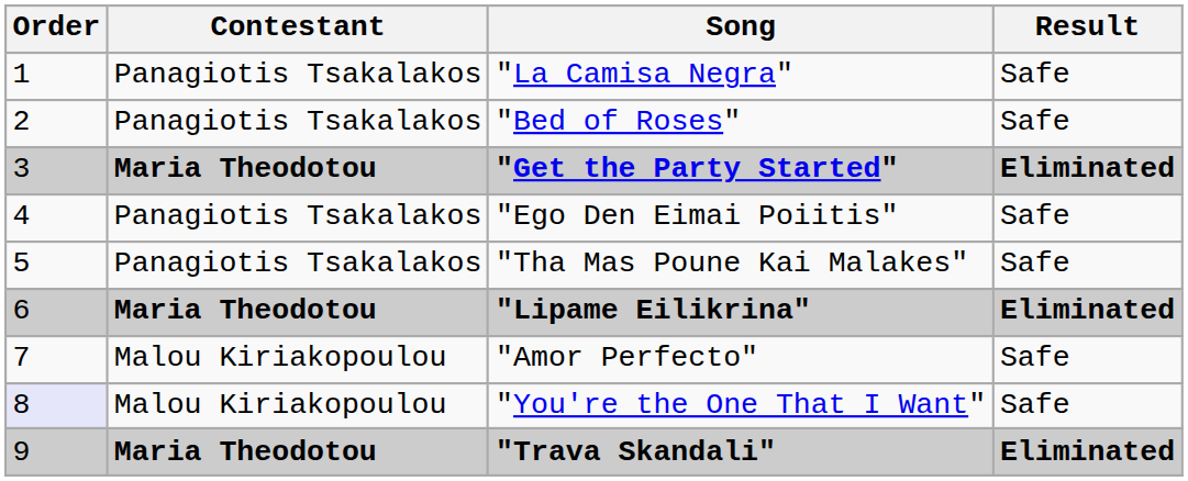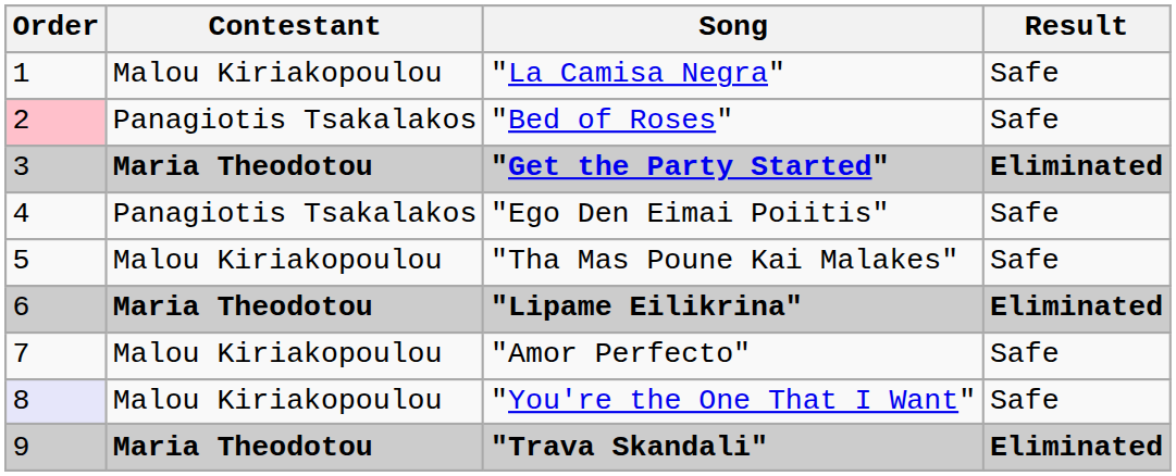"La Camisa Negra" | Contestant: Panagiotis Tsakalakos -> Malou Kiriakopoulou
"Bed of Roses" | Order: no background -> pink background
"Tha Mas Poune Kai Malakes" | Contestant: Panagiotis Tsakalakos -> Malou Kiriakopoulou
